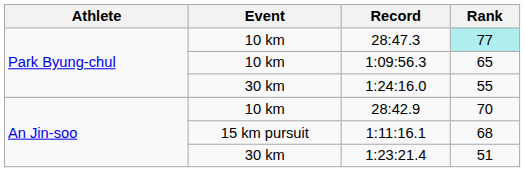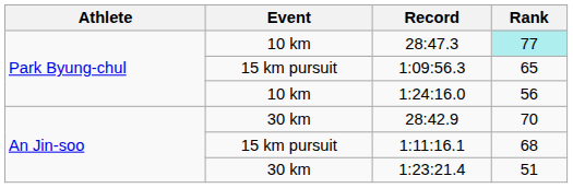1:09:56.3 | Event: 10 km -> 15 km pursuit
1:24:16.0 | Event: 30 km -> 10 km
1:24:16.0 | Rank: 55 -> 56
28:42.9 | Event: 10 km -> 30 km
